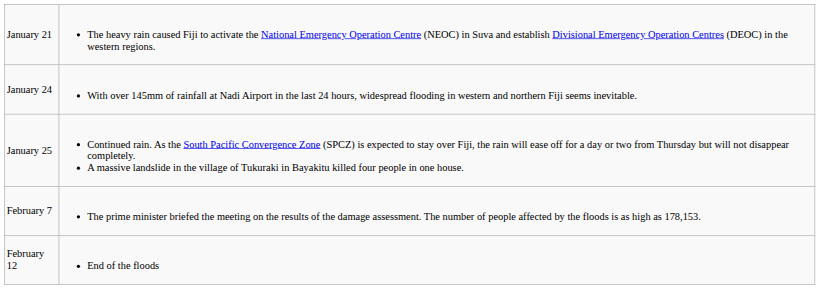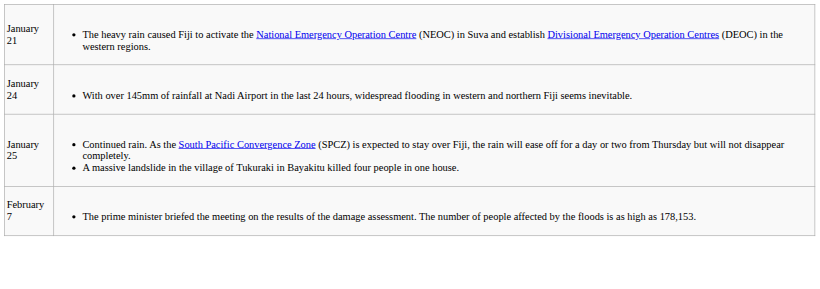- row: February 12 | End of the floods
